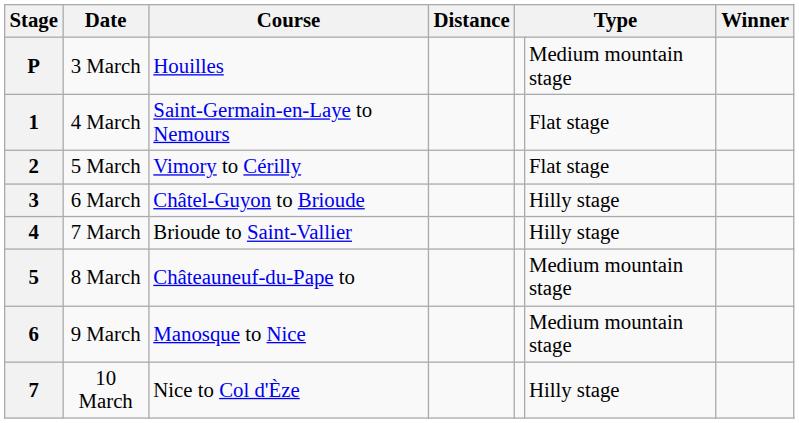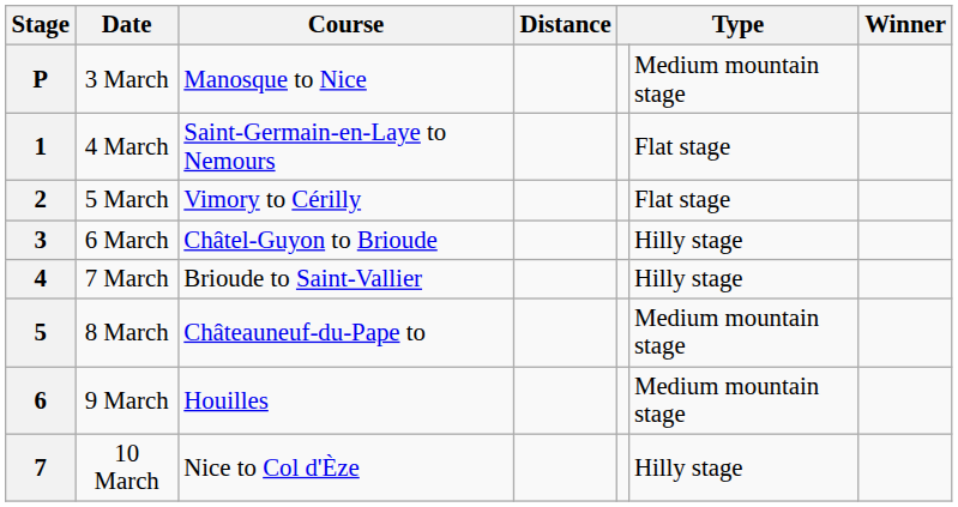P | Course: Houilles -> Manosque to Nice
6 | Course: Manosque to Nice -> Houilles
